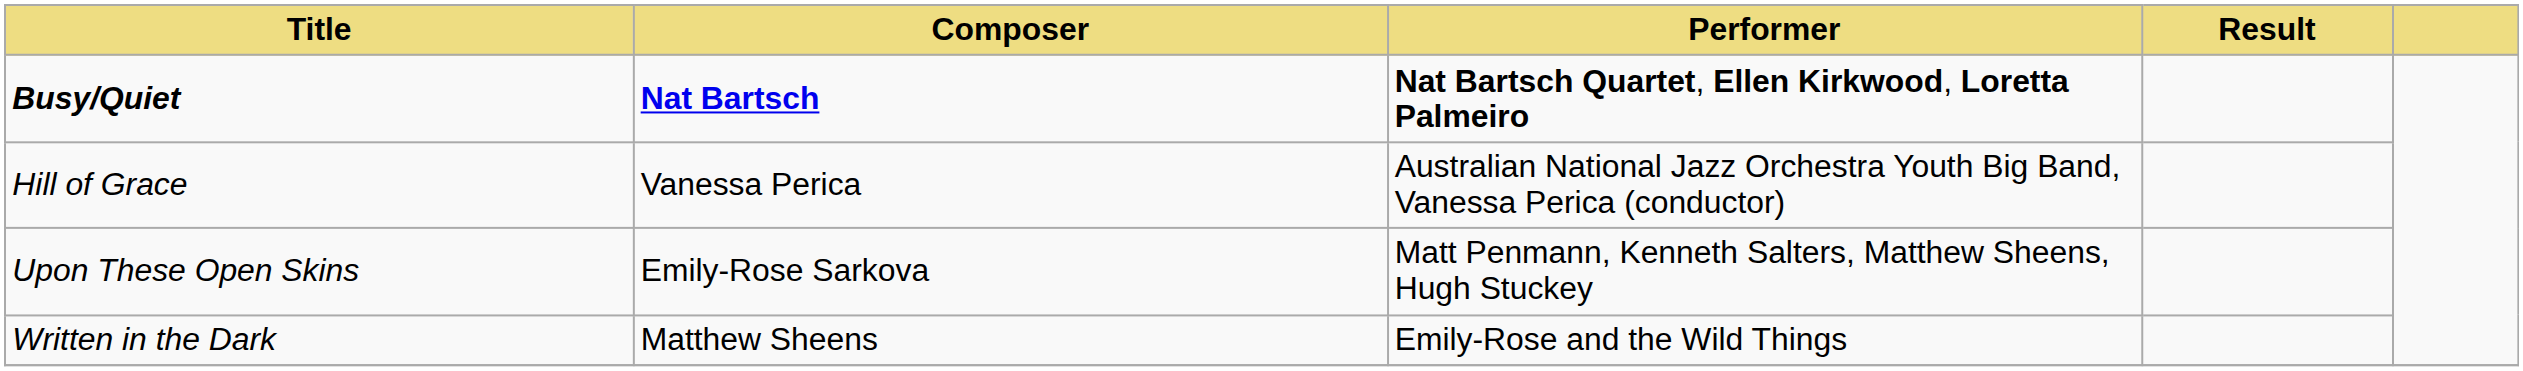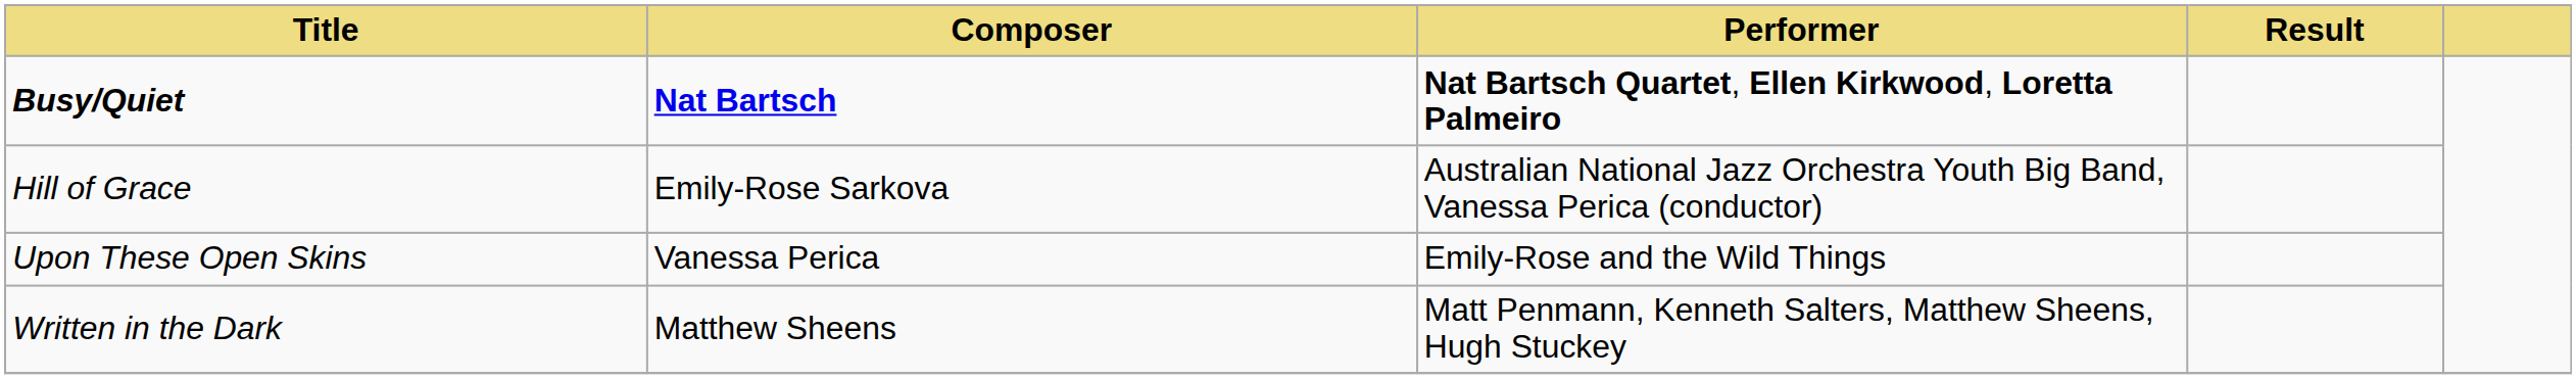Hill of Grace | Composer: Vanessa Perica -> Emily-Rose Sarkova
Upon These Open Skins | Composer: Emily-Rose Sarkova -> Vanessa Perica
Upon These Open Skins | Performer: Matt Penmann, Kenneth Salters, Matthew Sheens, Hugh Stuckey -> Emily-Rose and the Wild Things
Written in the Dark | Performer: Emily-Rose and the Wild Things -> Matt Penmann, Kenneth Salters, Matthew Sheens, Hugh Stuckey
